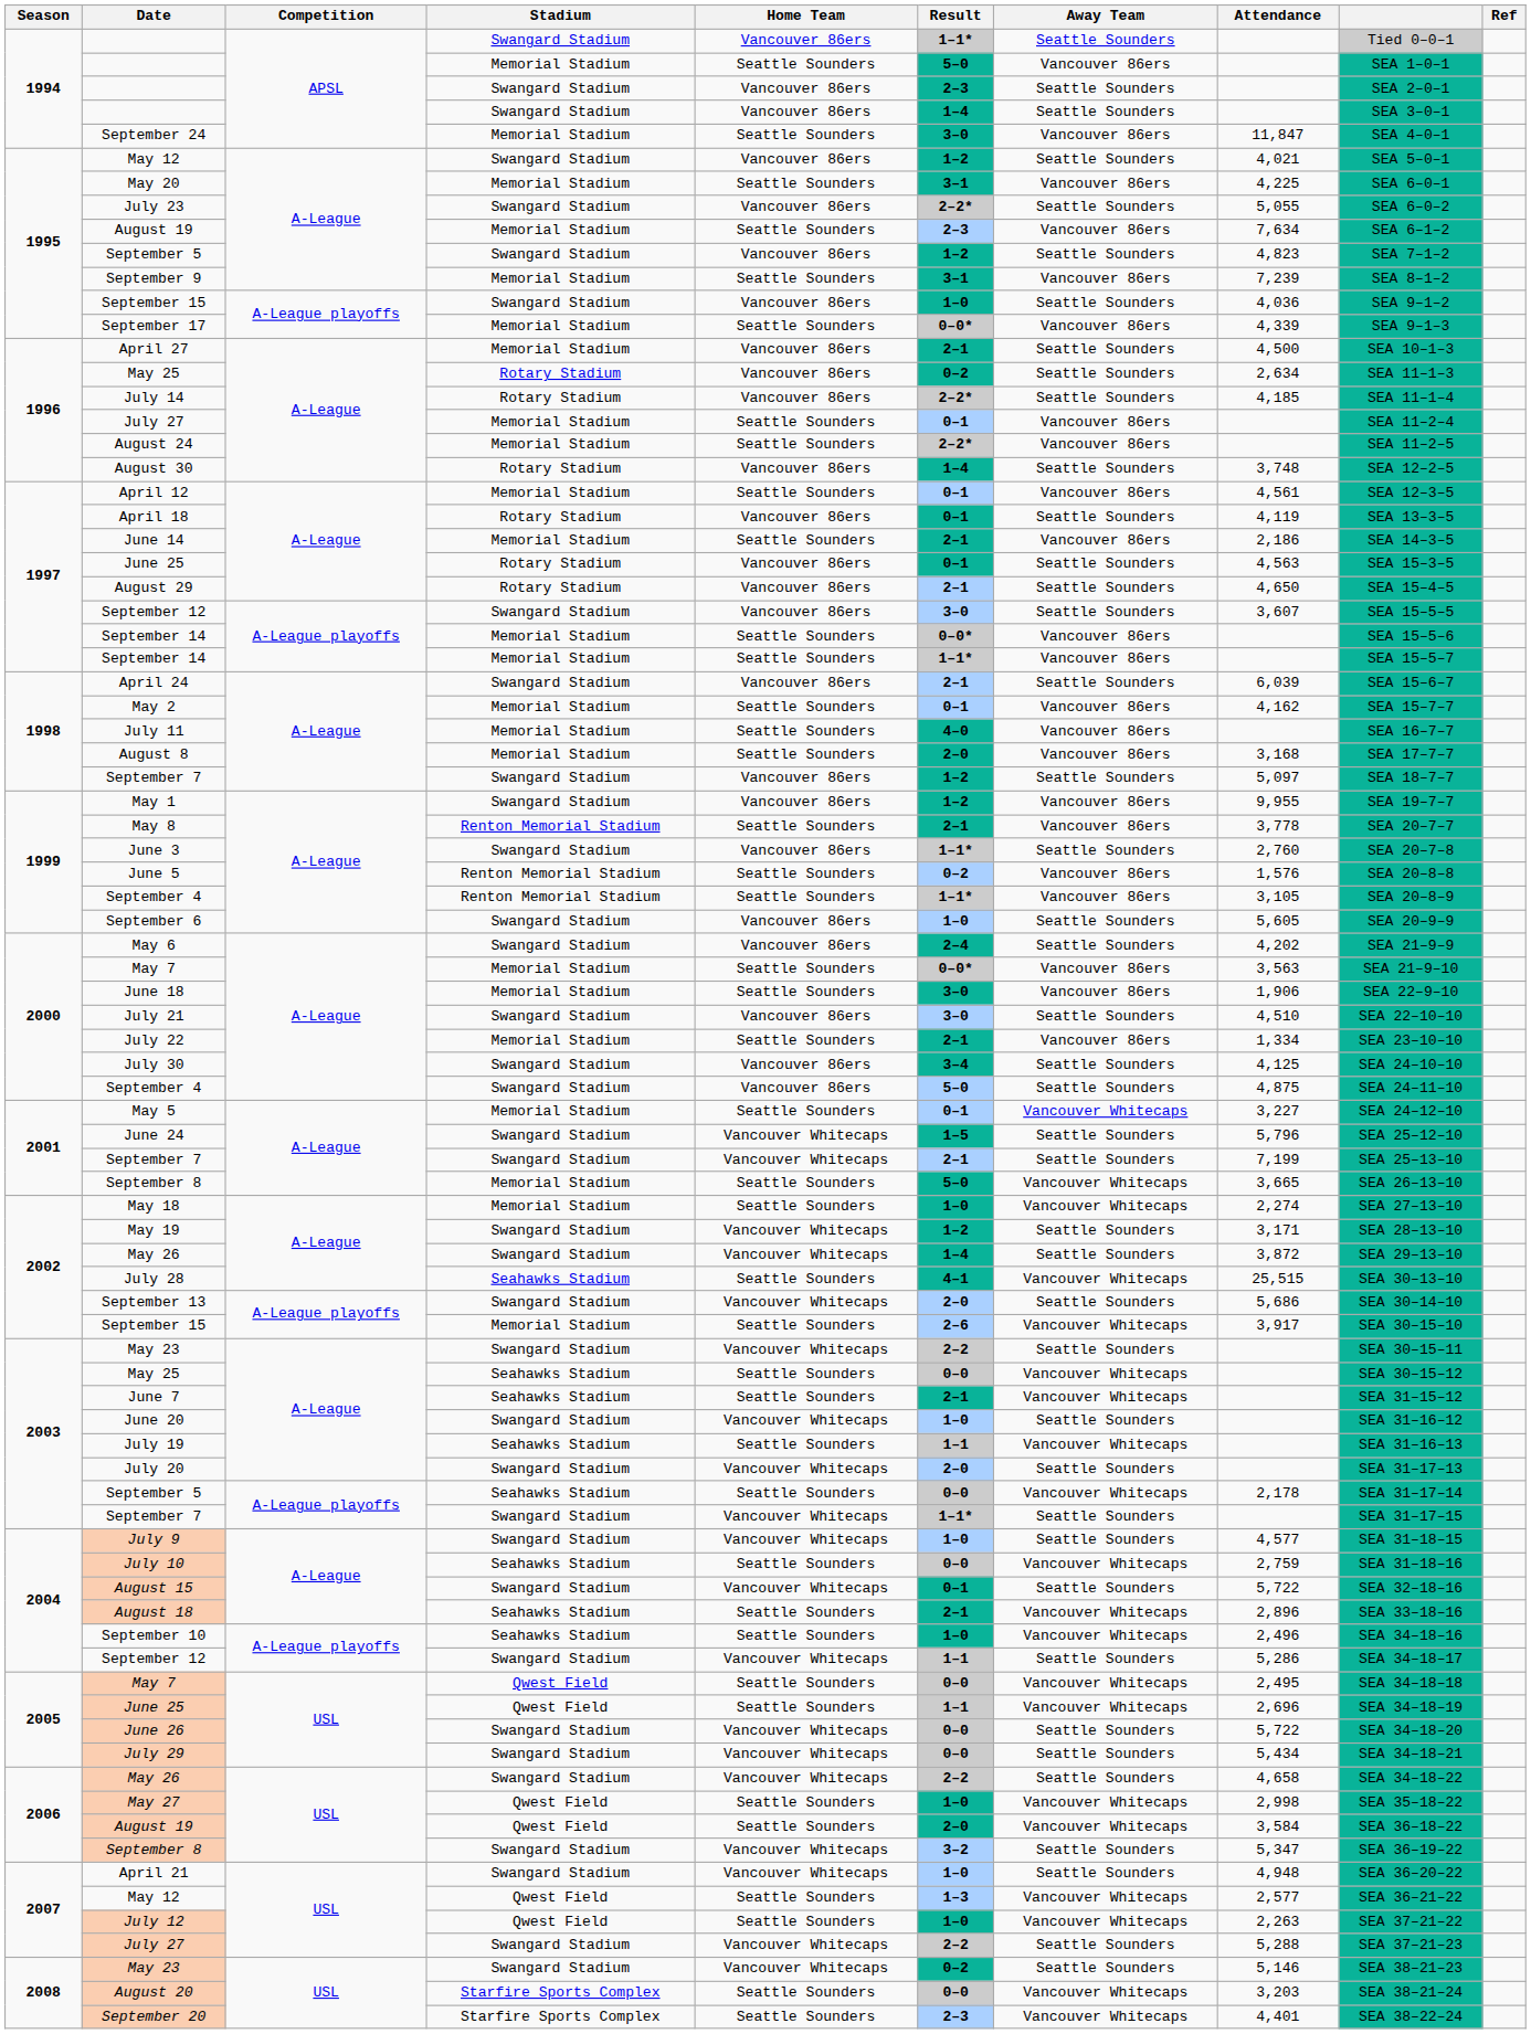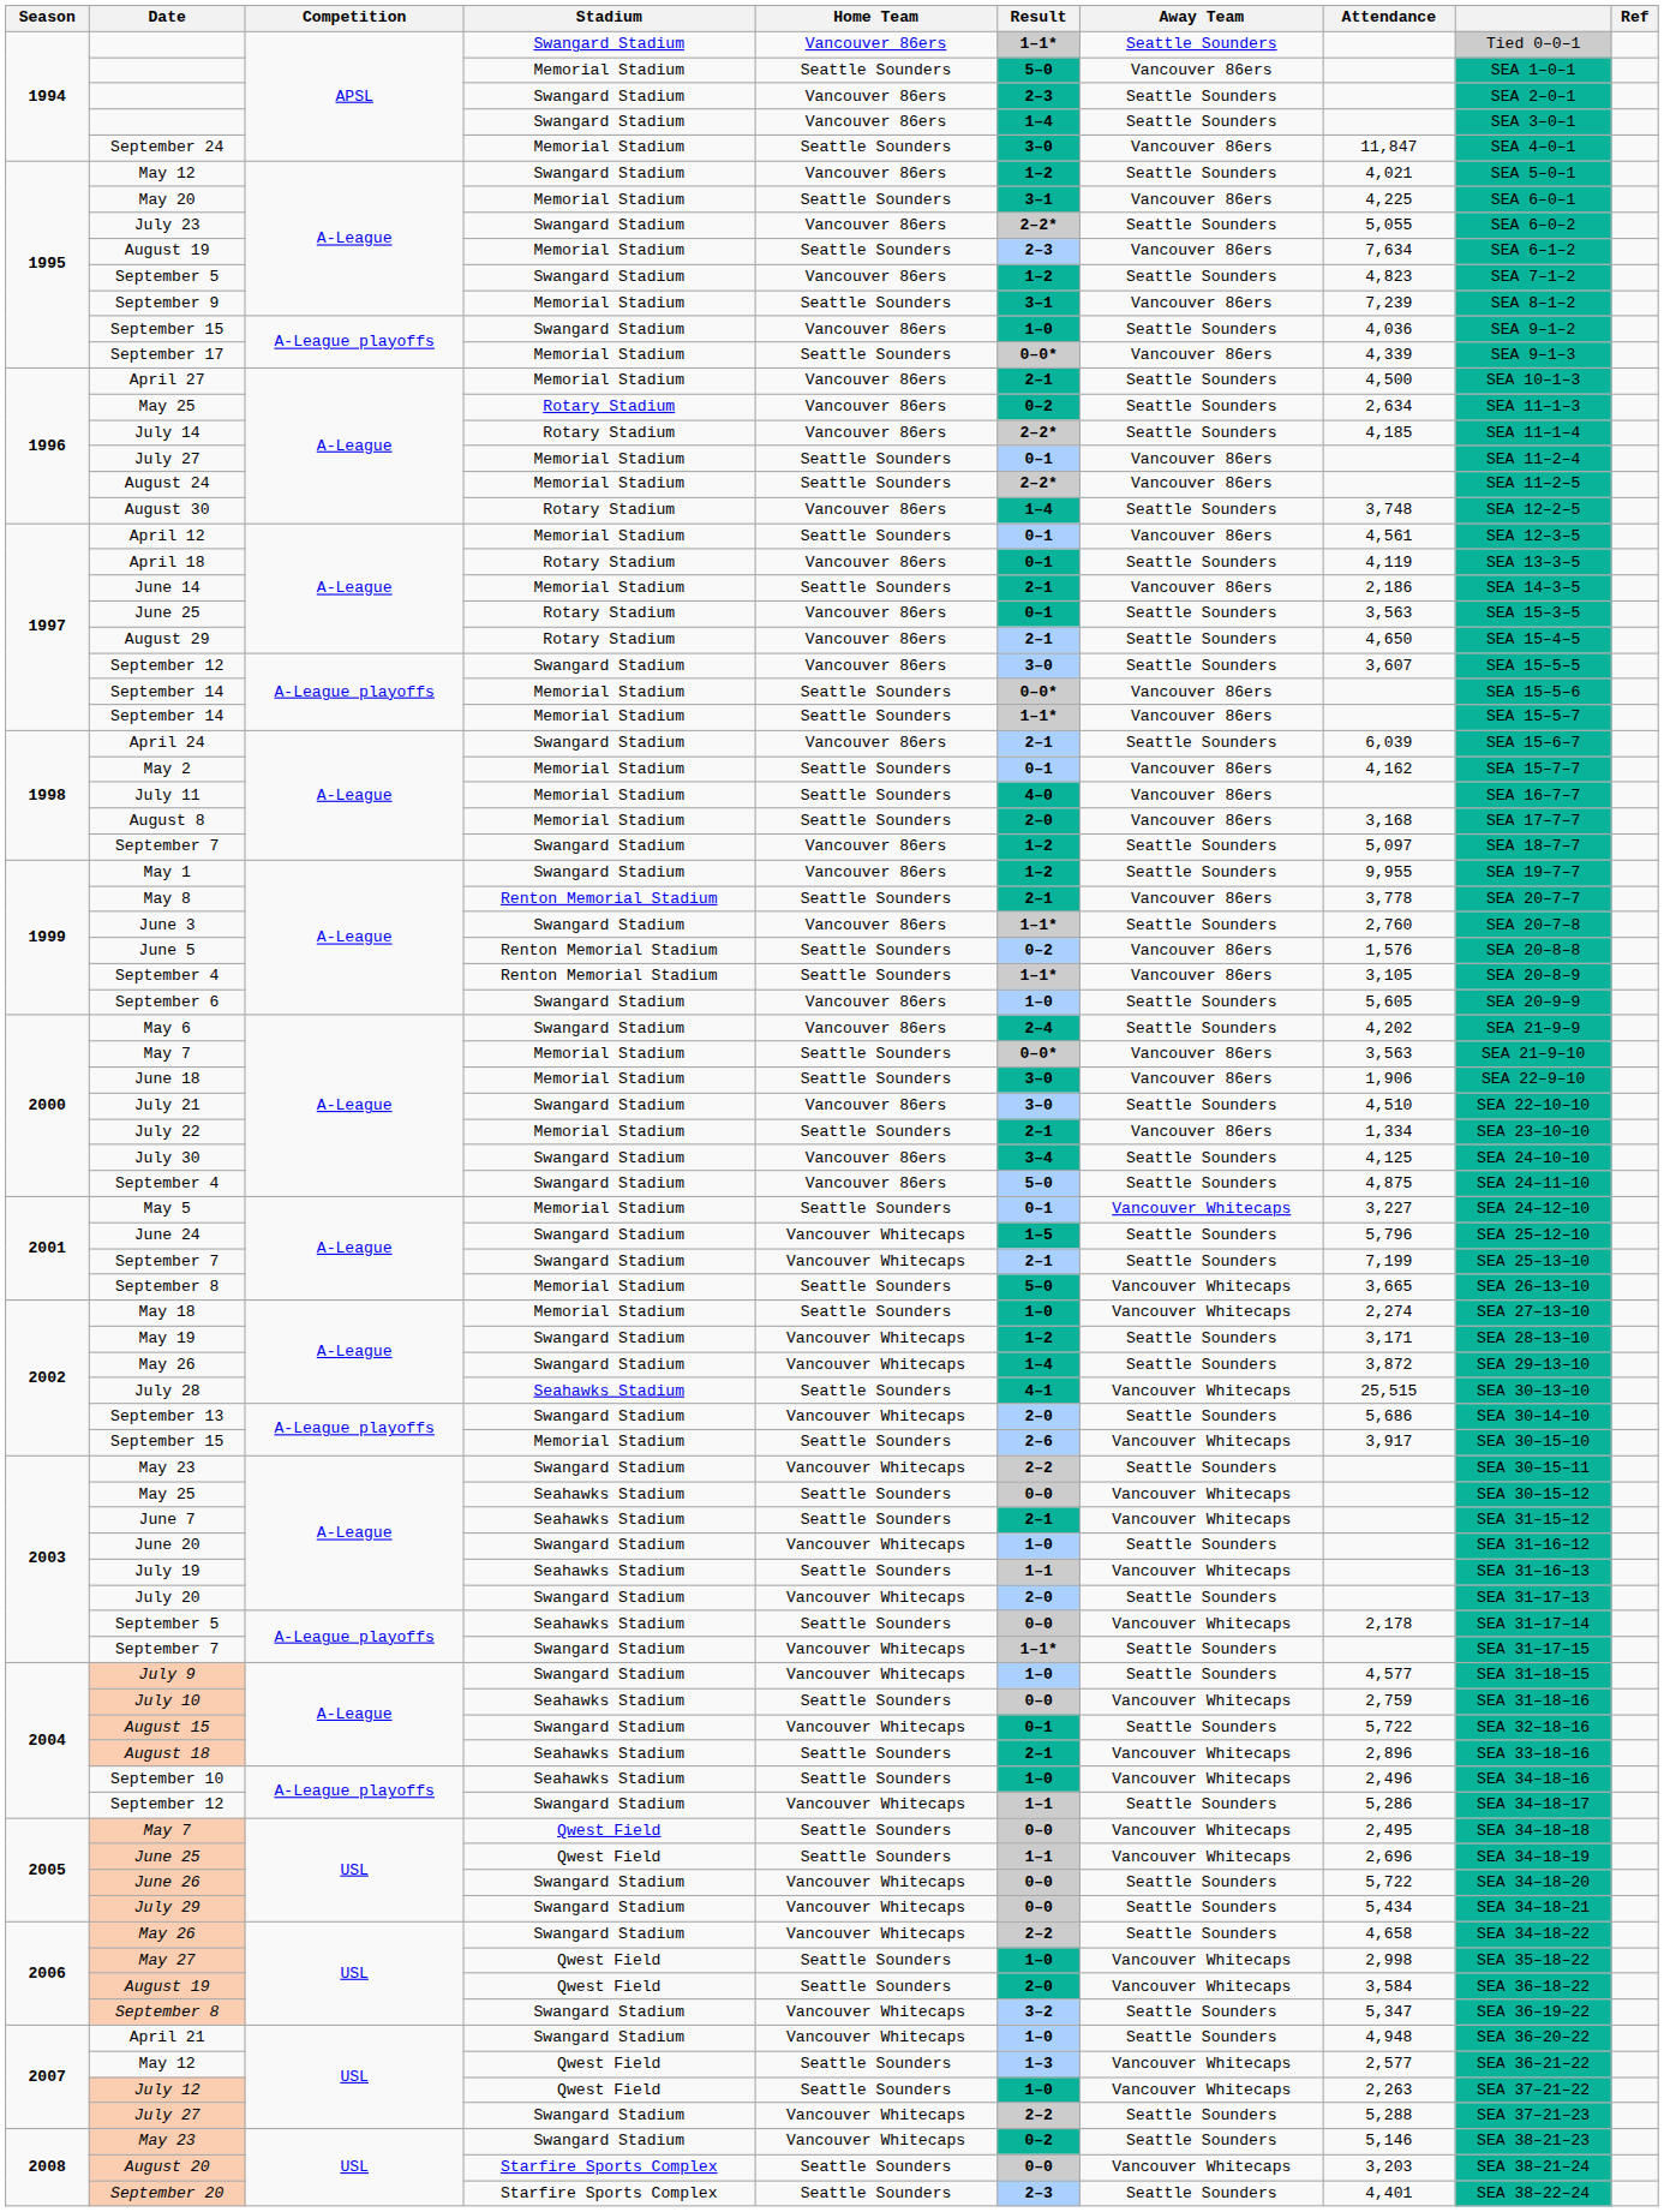1997 / June 25 | Attendance: 4,563 -> 3,563
May 1 | Away Team: Vancouver 86ers -> Seattle Sounders
September 20 | Away Team: Vancouver Whitecaps -> Seattle Sounders
